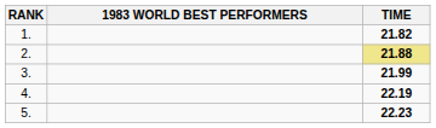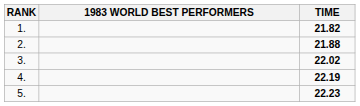2. | TIME: khaki background -> no background
3. | TIME: 21.99 -> 22.02
